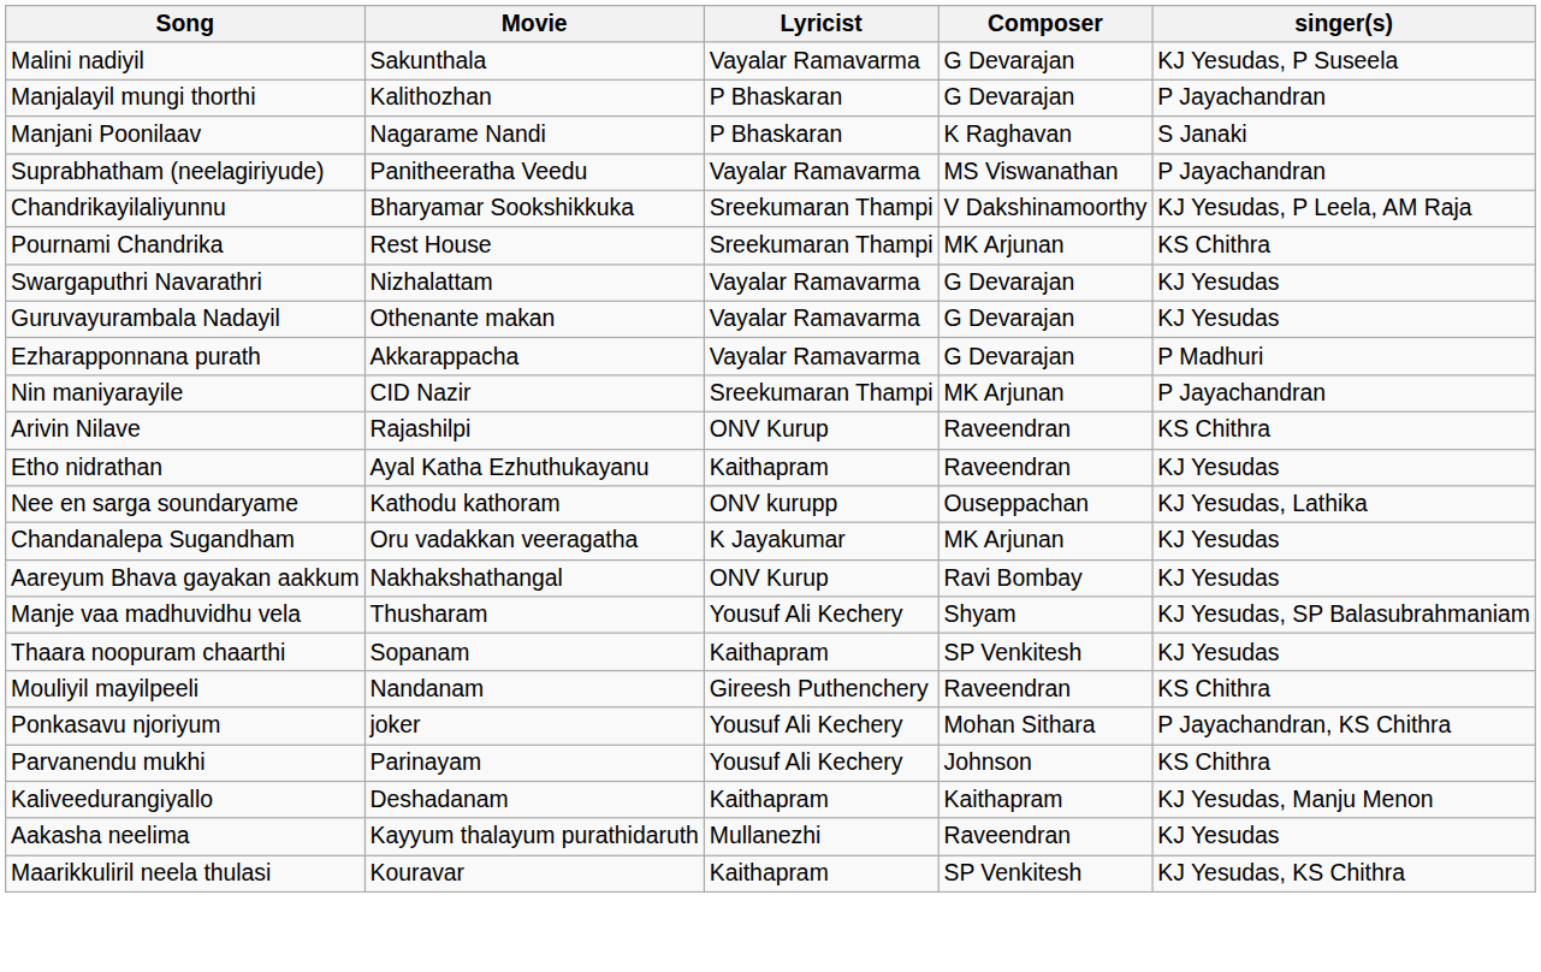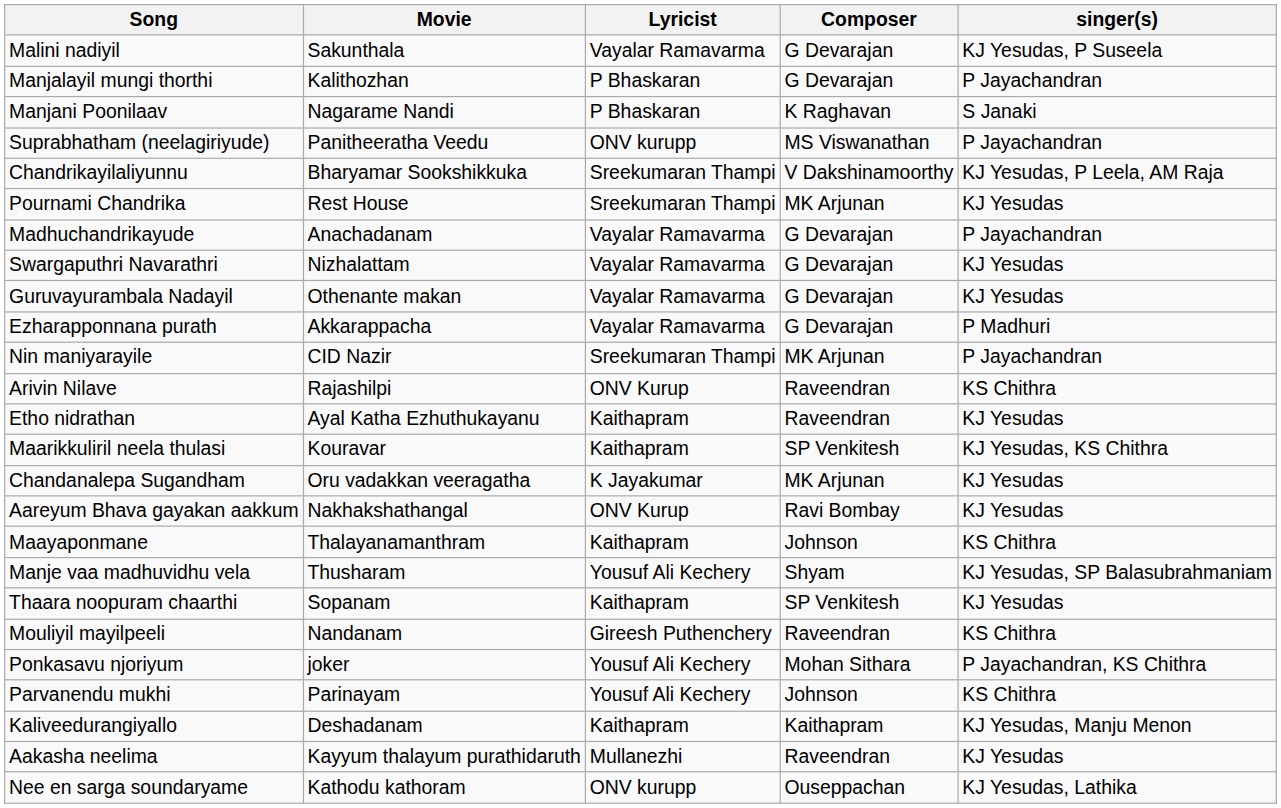Suprabhatham (neelagiriyude) | Lyricist: Vayalar Ramavarma -> ONV kurupp
Pournami Chandrika | singer(s): KS Chithra -> KJ Yesudas
+ row: Madhuchandrikayude | Anachadanam | Vayalar Ramavarma | G Devarajan | P Jayachandran
rows swapped: Maarikkuliril neela thulasi <-> Nee en sarga soundaryame
+ row: Maayaponmane | Thalayanamanthram | Kaithapram | Johnson | KS Chithra
